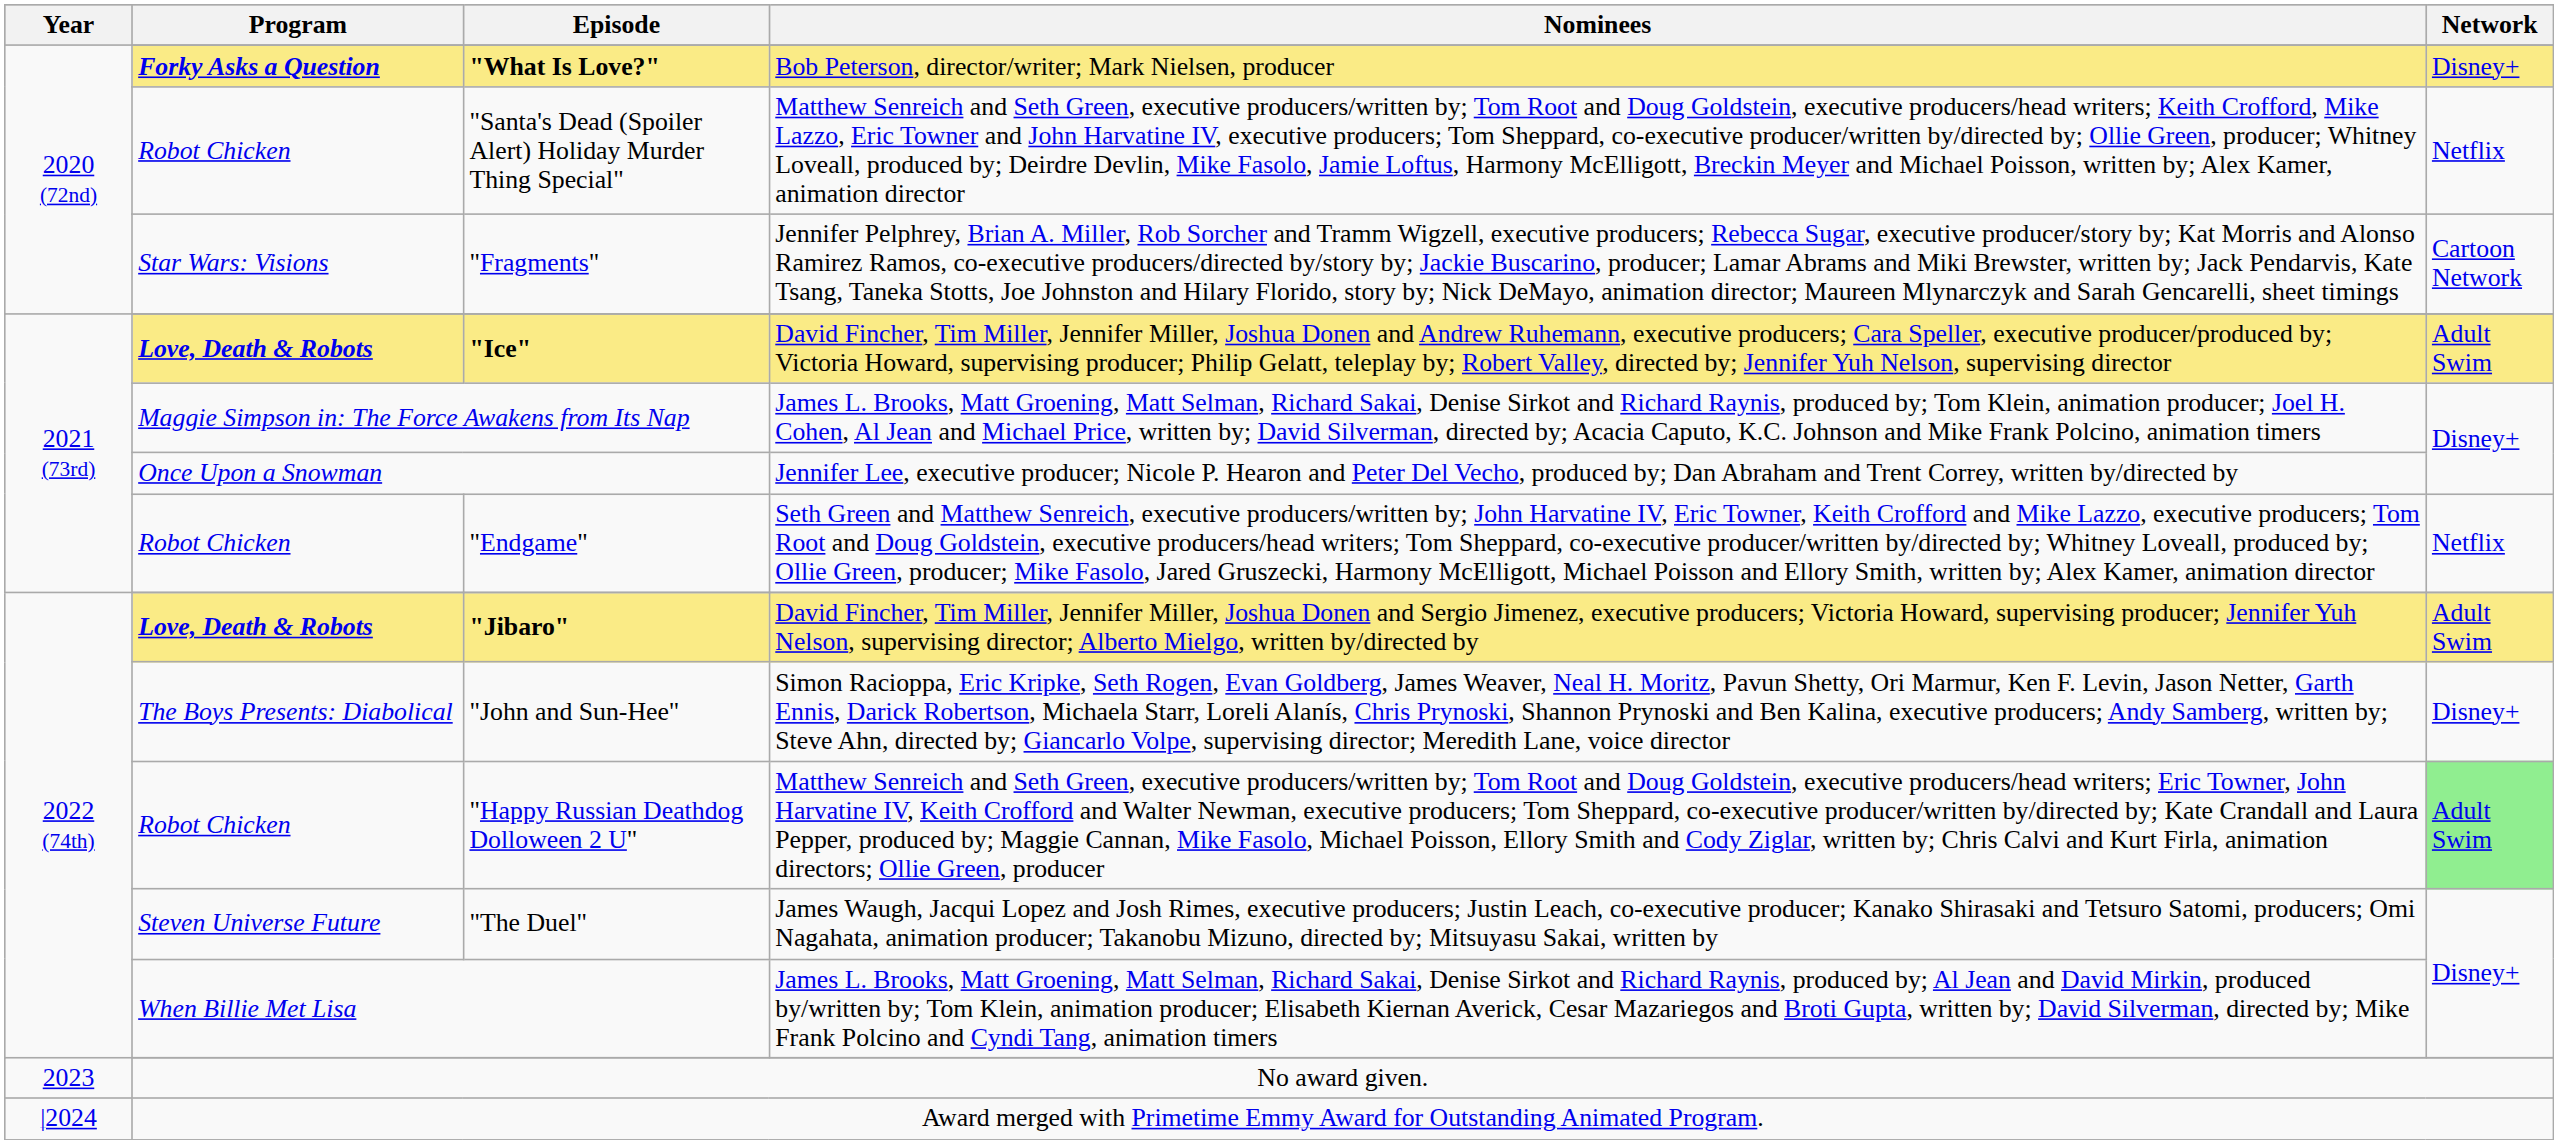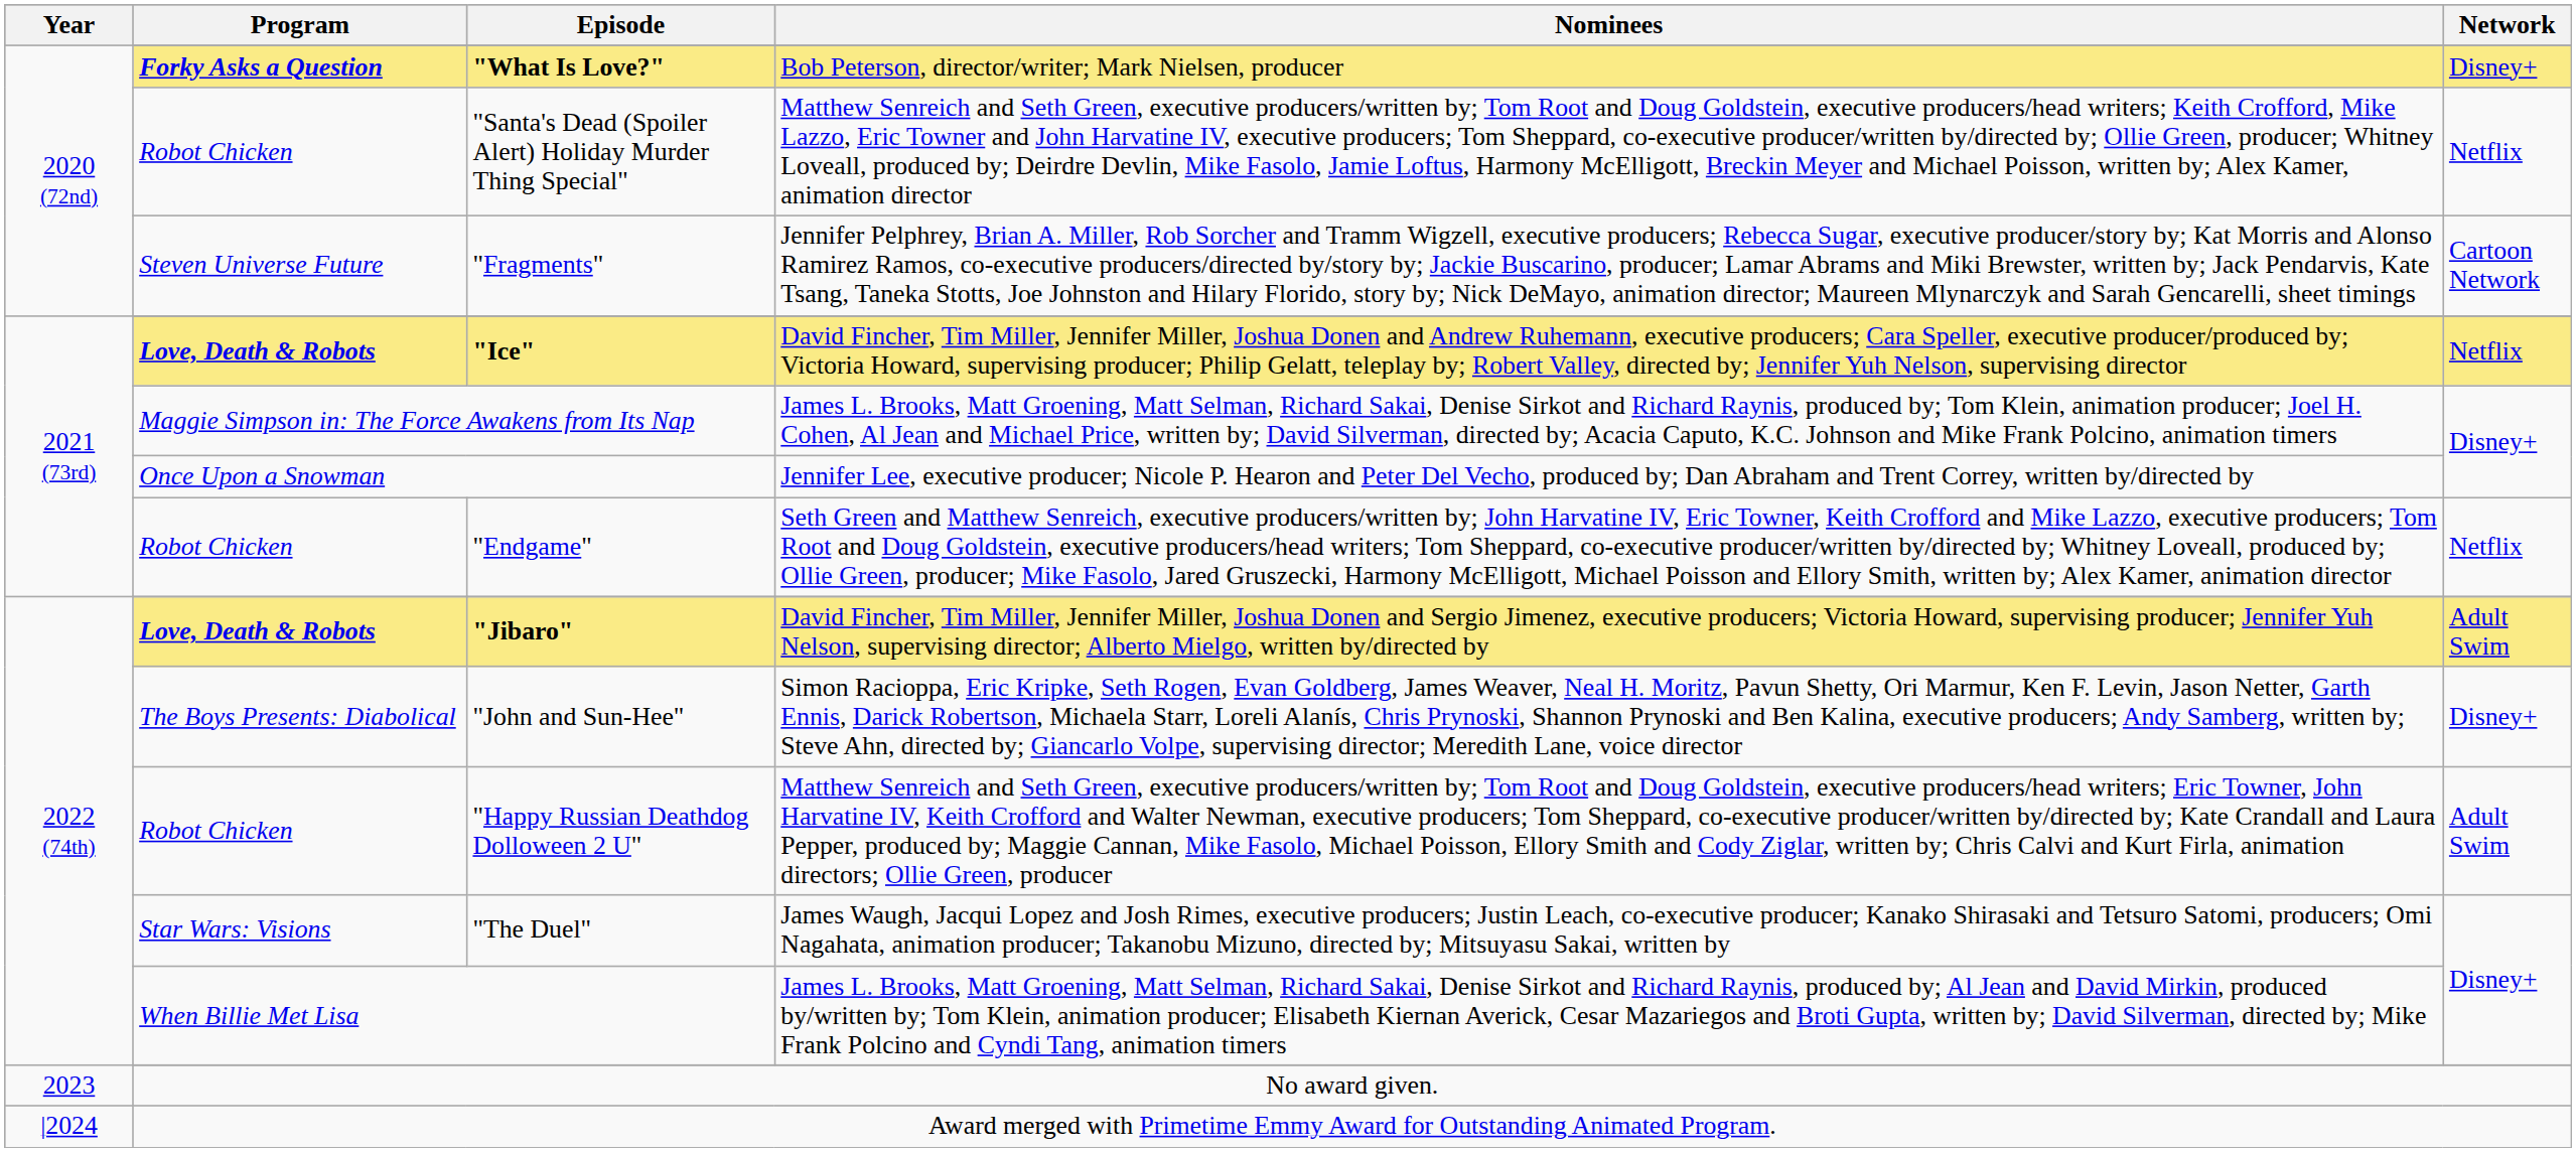"Fragments" | Program: Star Wars: Visions -> Steven Universe Future
"Ice" | Network: Adult Swim -> Netflix
"Happy Russian Deathdog Dolloween 2 U" | Network: lightgreen background -> no background
"The Duel" | Program: Steven Universe Future -> Star Wars: Visions
